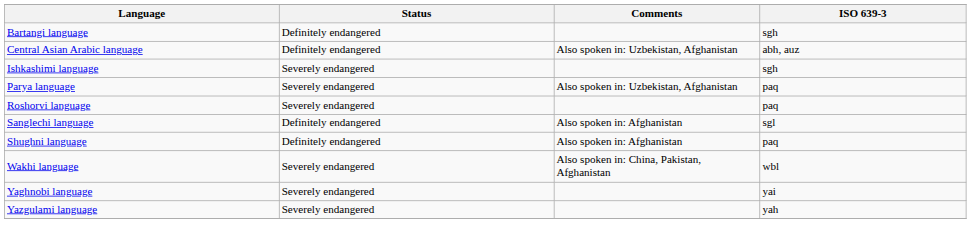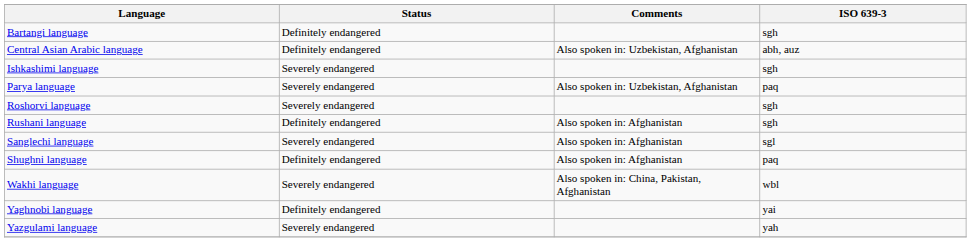Roshorvi language | ISO 639-3: paq -> sgh
+ row: Rushani language | Definitely endangered | Also spoken in: Afghanistan | sgh
Sanglechi language | Status: Definitely endangered -> Severely endangered
Yaghnobi language | Status: Severely endangered -> Definitely endangered
